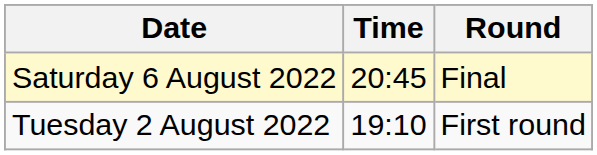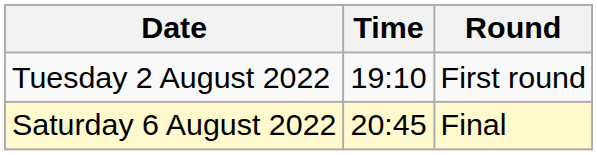rows swapped: Tuesday 2 August 2022 <-> Saturday 6 August 2022
